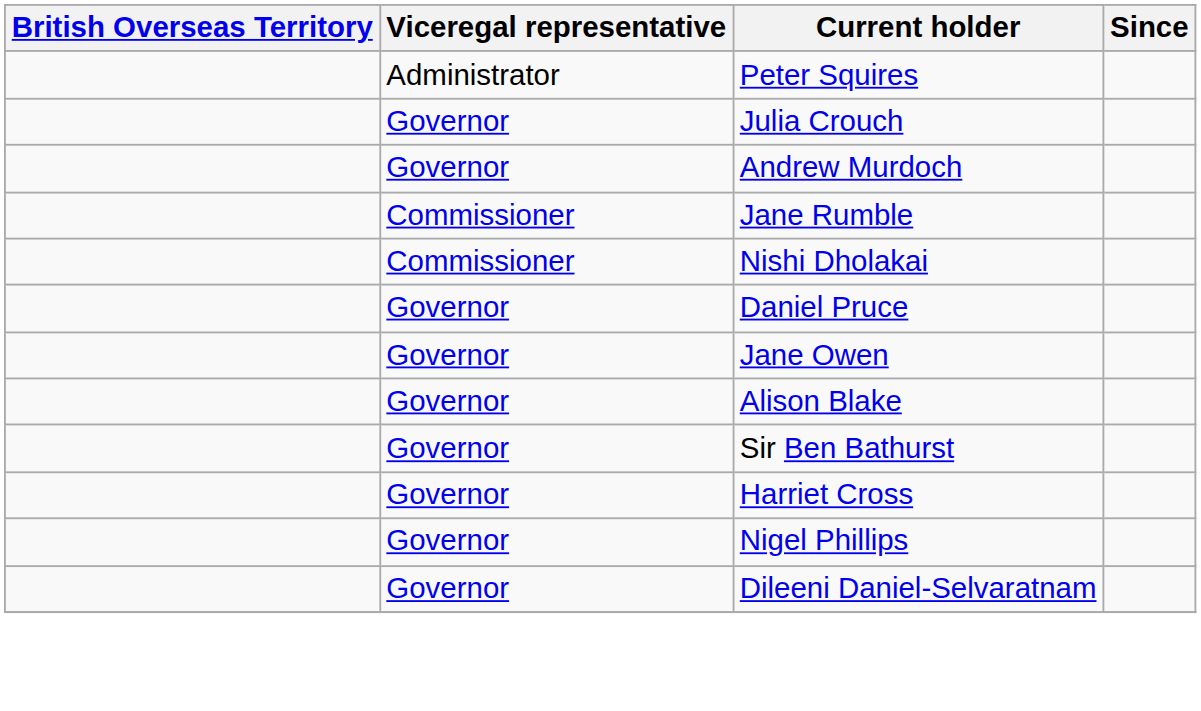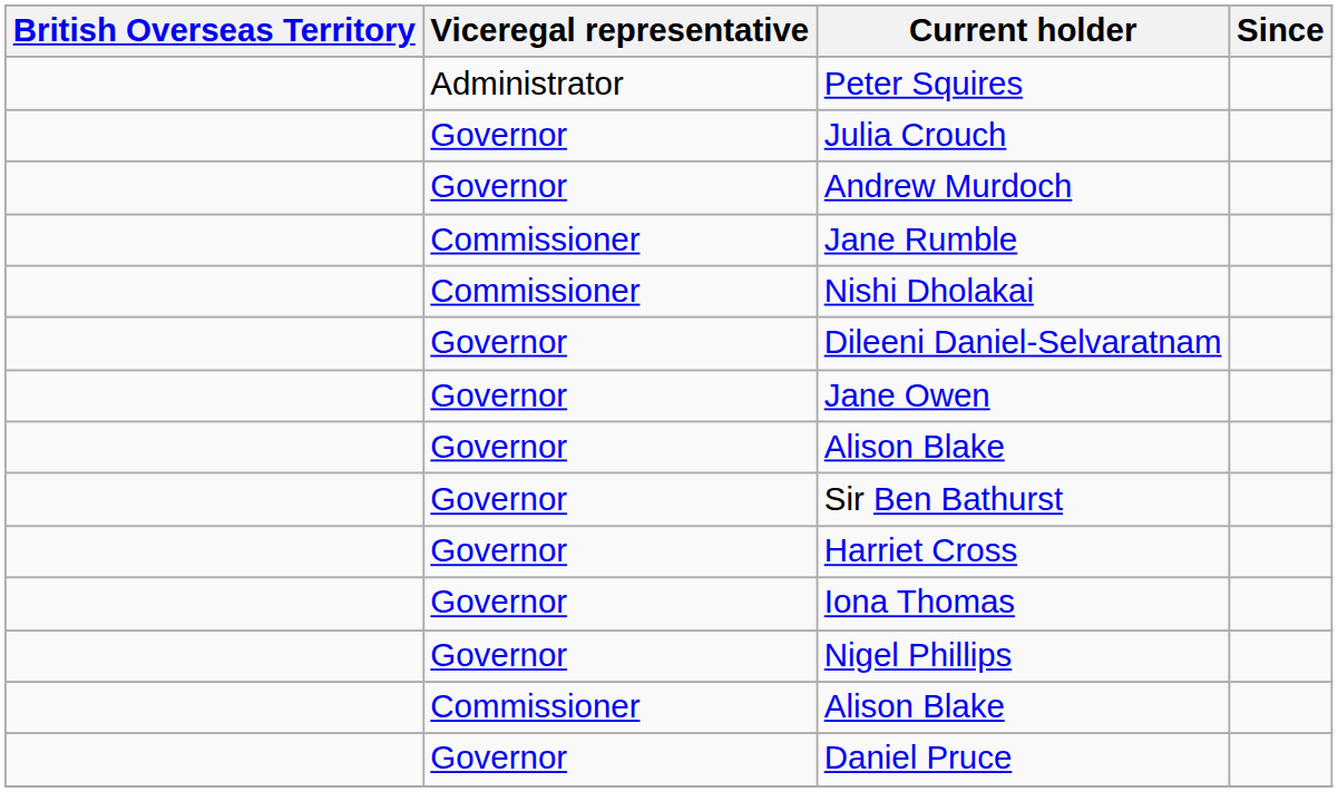rows swapped: Daniel Pruce <-> Dileeni Daniel-Selvaratnam
+ row: Governor | Iona Thomas
+ row: Commissioner | Alison Blake
